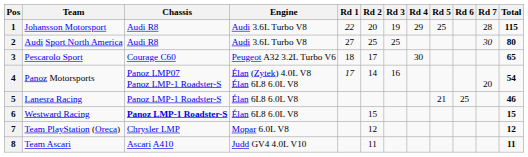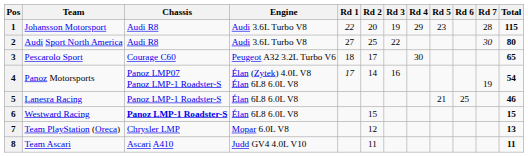1 | Rd 5: 25 -> 23
2 | Rd 3: 25 -> 22
4 | Rd 7: 20 -> 19
7 | Total: 12 -> 13
